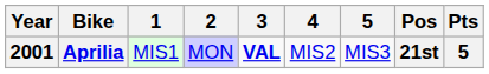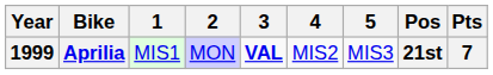Aprilia | Year: 2001 -> 1999
Aprilia | Pts: 5 -> 7
